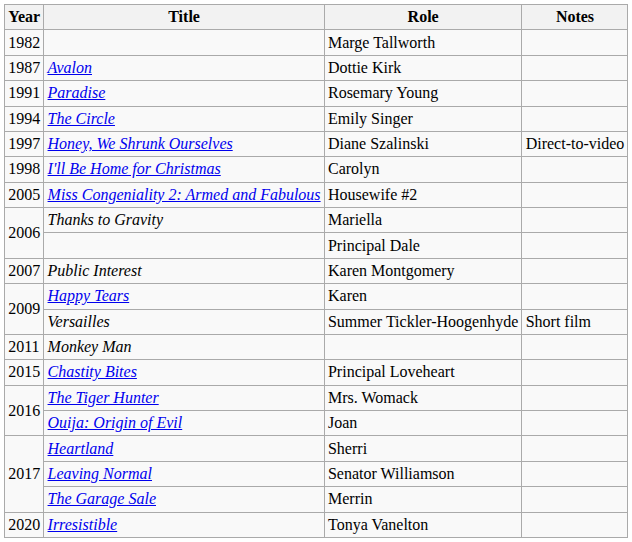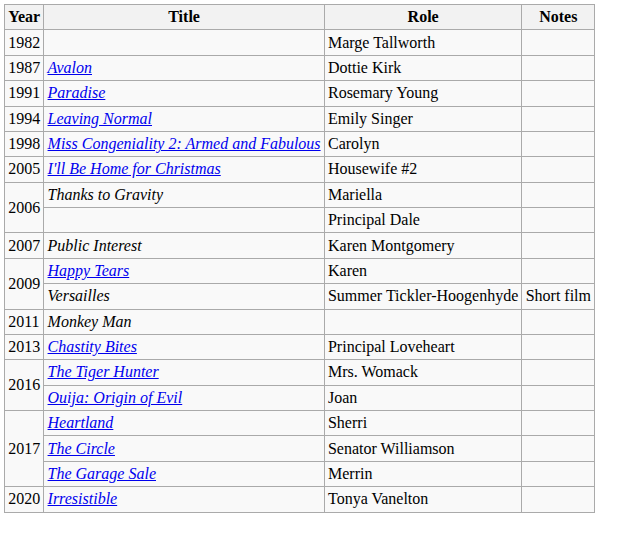Emily Singer | Title: The Circle -> Leaving Normal
- row: 1997 | Honey, We Shrunk Ourselves | Diane Szalinski | Direct-to-video
Carolyn | Title: I'll Be Home for Christmas -> Miss Congeniality 2: Armed and Fabulous
Housewife #2 | Title: Miss Congeniality 2: Armed and Fabulous -> I'll Be Home for Christmas
Principal Loveheart | Year: 2015 -> 2013
Senator Williamson | Title: Leaving Normal -> The Circle
